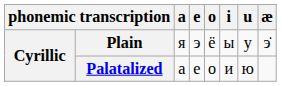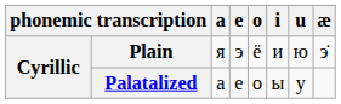Plain | i: ы -> и
Plain | u: у -> ю
Palatalized | i: и -> ы
Palatalized | u: ю -> у
